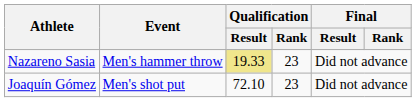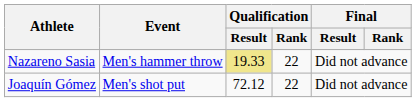Nazareno Sasia | Qualification / Rank: 23 -> 22
Joaquín Gómez | Qualification / Result: 72.10 -> 72.12
Joaquín Gómez | Qualification / Rank: 23 -> 22
